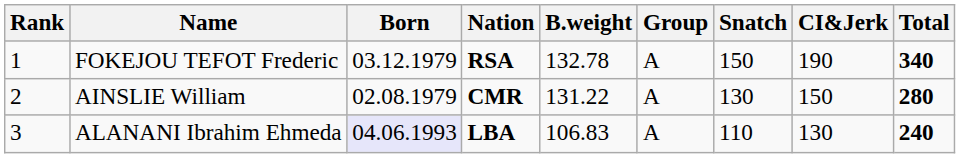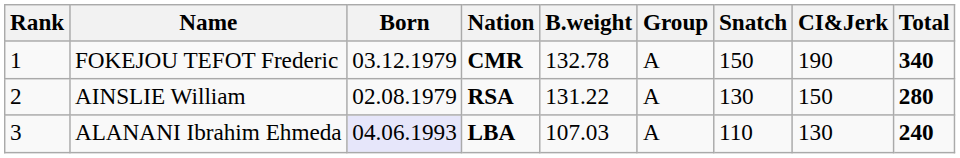FOKEJOU TEFOT Frederic | Nation: RSA -> CMR
AINSLIE William | Nation: CMR -> RSA
ALANANI Ibrahim Ehmeda | B.weight: 106.83 -> 107.03
